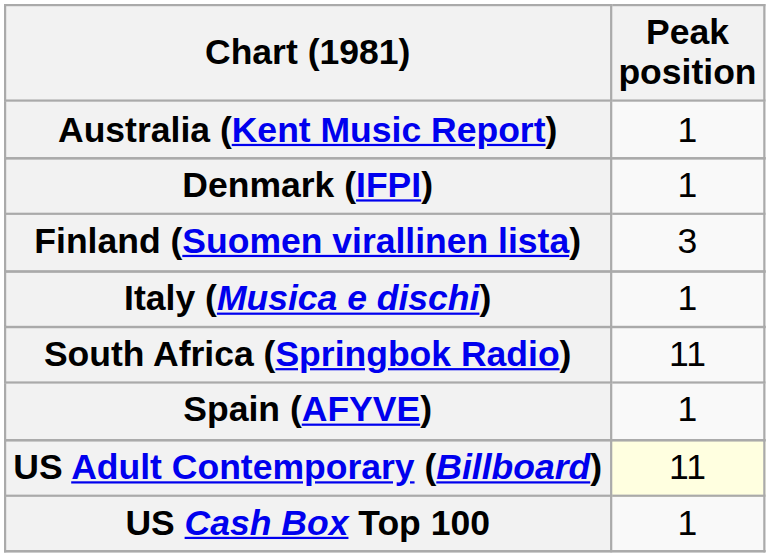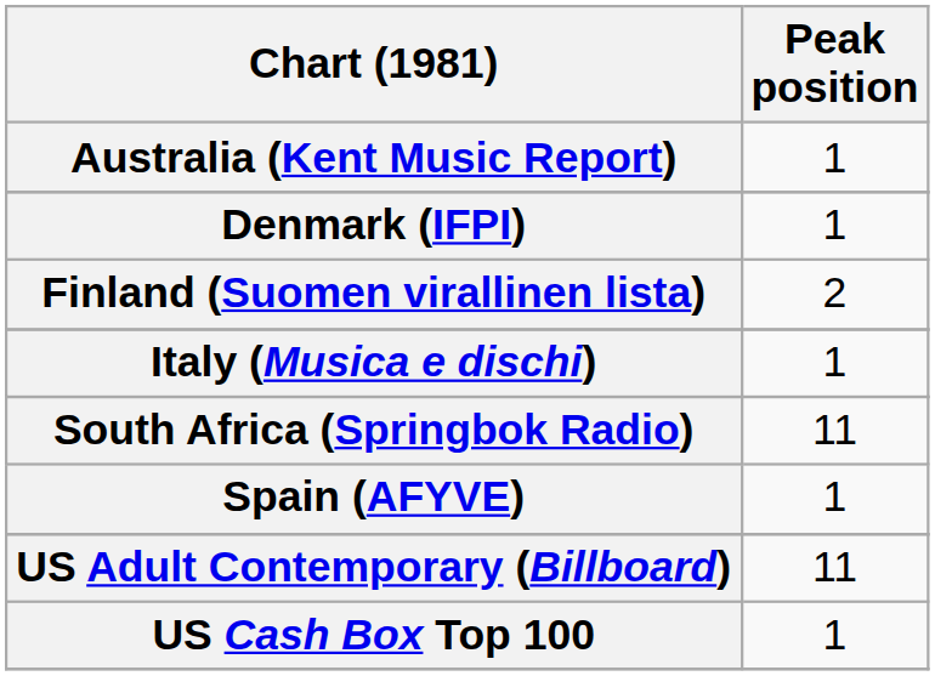Finland (Suomen virallinen lista) | Peak position: 3 -> 2
US Adult Contemporary (Billboard) | Peak position: lightyellow background -> no background
